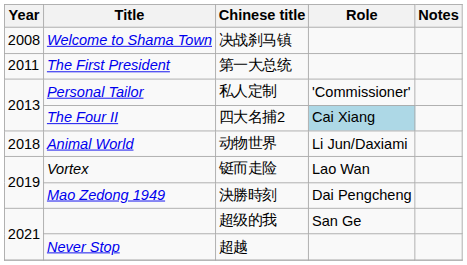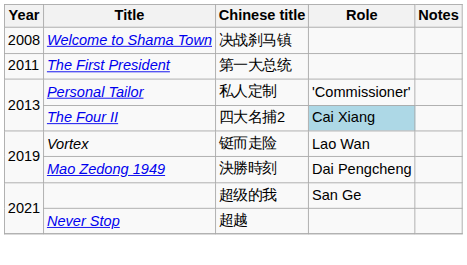- row: 2018 | Animal World | 动物世界 | Li Jun/Daxiami
